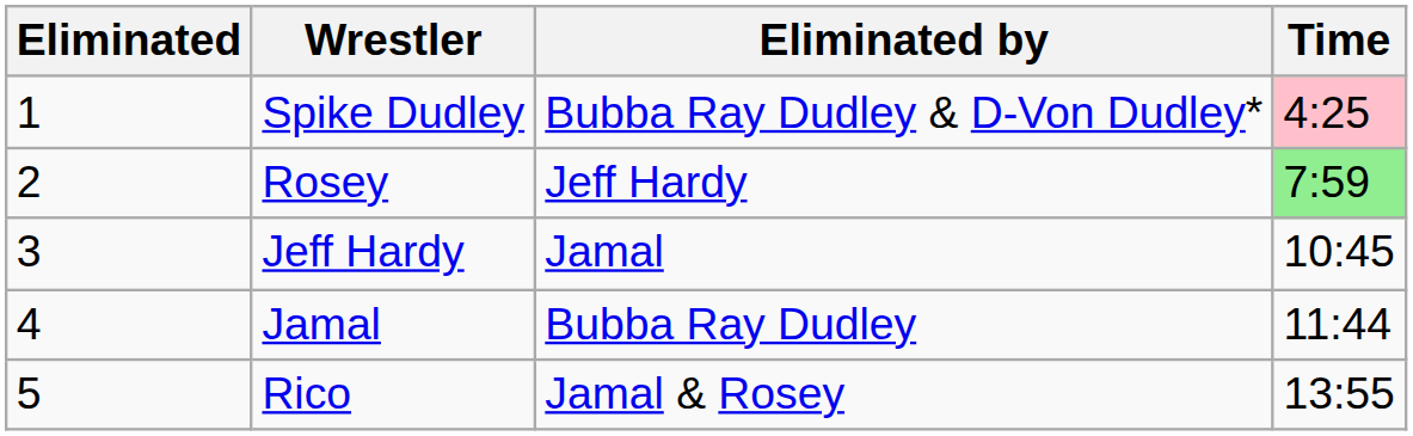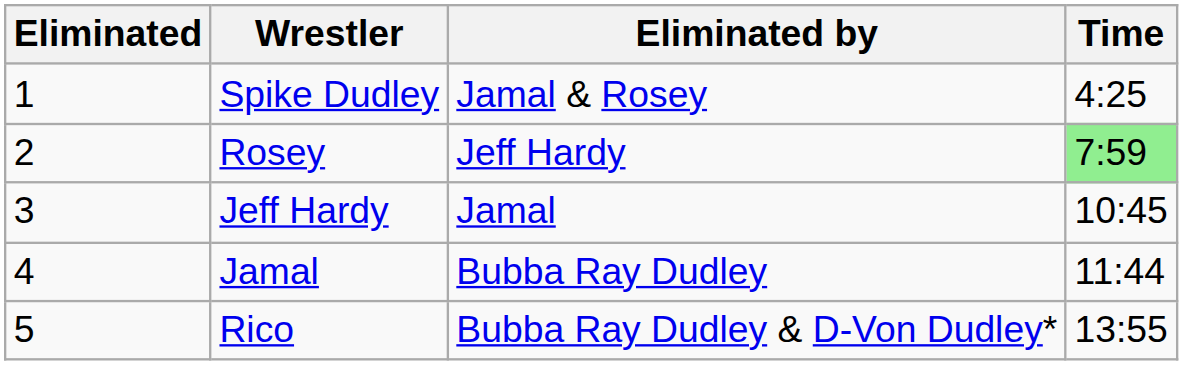Spike Dudley | Eliminated by: Bubba Ray Dudley & D-Von Dudley* -> Jamal & Rosey
Spike Dudley | Time: pink background -> no background
Rico | Eliminated by: Jamal & Rosey -> Bubba Ray Dudley & D-Von Dudley*
